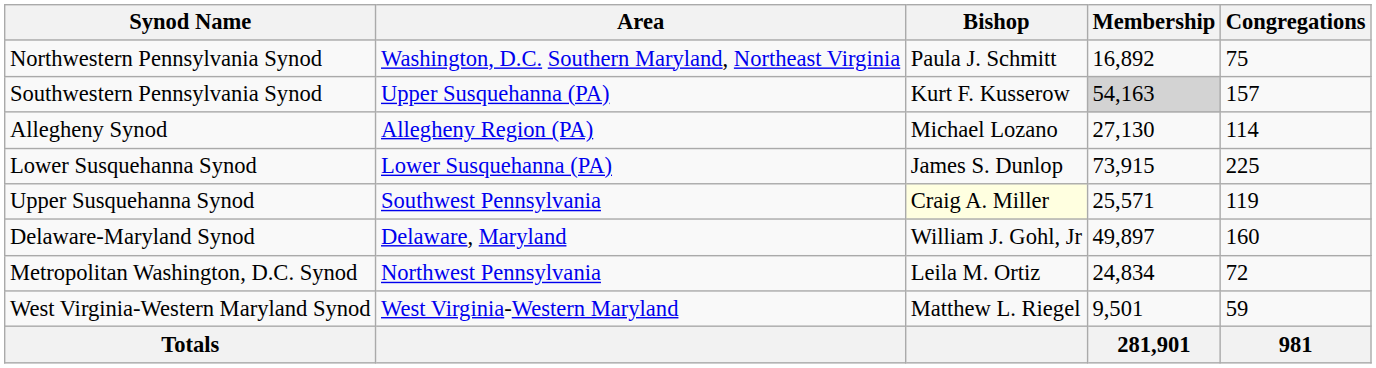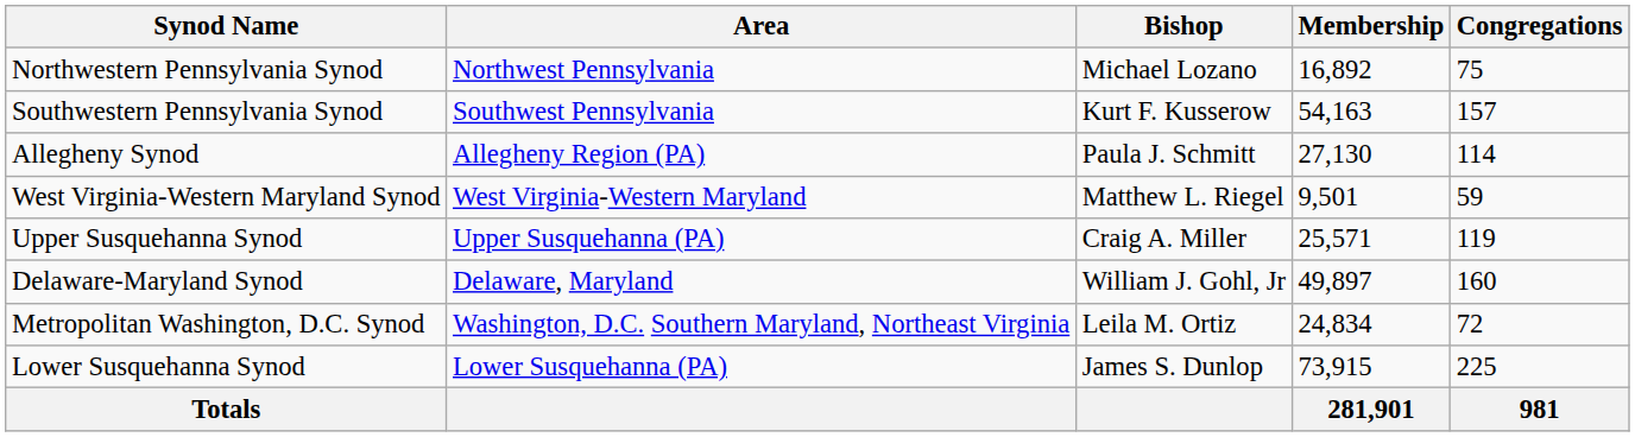Northwestern Pennsylvania Synod | Area: Washington, D.C. Southern Maryland, Northeast Virginia -> Northwest Pennsylvania
Northwestern Pennsylvania Synod | Bishop: Paula J. Schmitt -> Michael Lozano
Southwestern Pennsylvania Synod | Area: Upper Susquehanna (PA) -> Southwest Pennsylvania
Southwestern Pennsylvania Synod | Membership: lightgrey background -> no background
Allegheny Synod | Bishop: Michael Lozano -> Paula J. Schmitt
rows swapped: Lower Susquehanna Synod <-> West Virginia-Western Maryland Synod
Upper Susquehanna Synod | Area: Southwest Pennsylvania -> Upper Susquehanna (PA)
Upper Susquehanna Synod | Bishop: lightyellow background -> no background
Metropolitan Washington, D.C. Synod | Area: Northwest Pennsylvania -> Washington, D.C. Southern Maryland, Northeast Virginia
